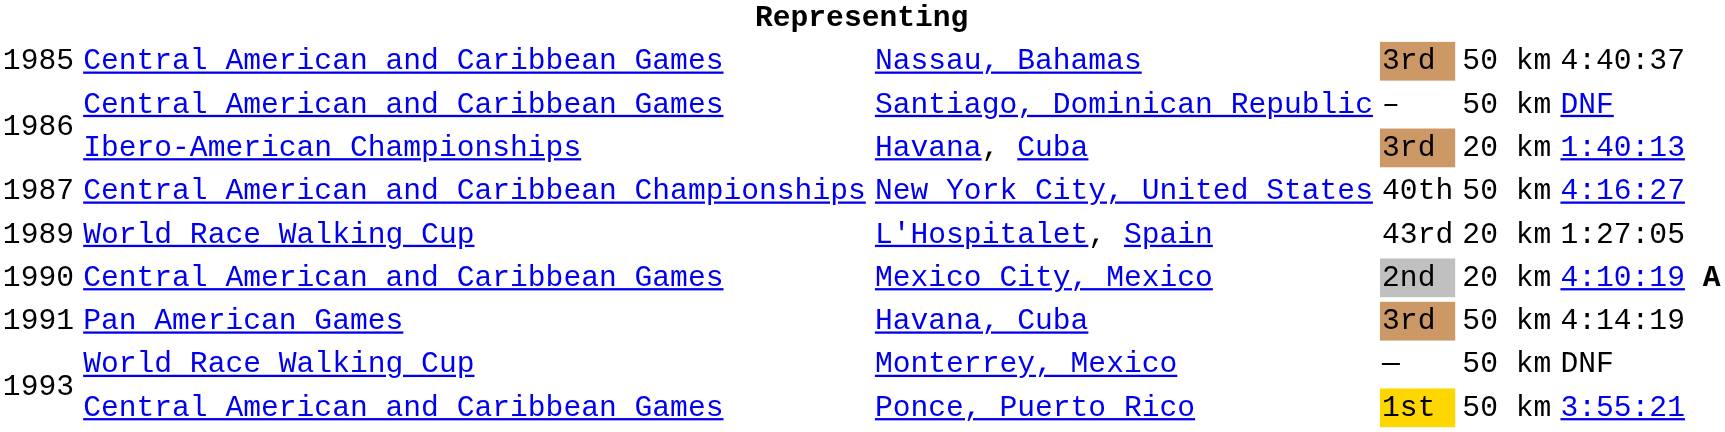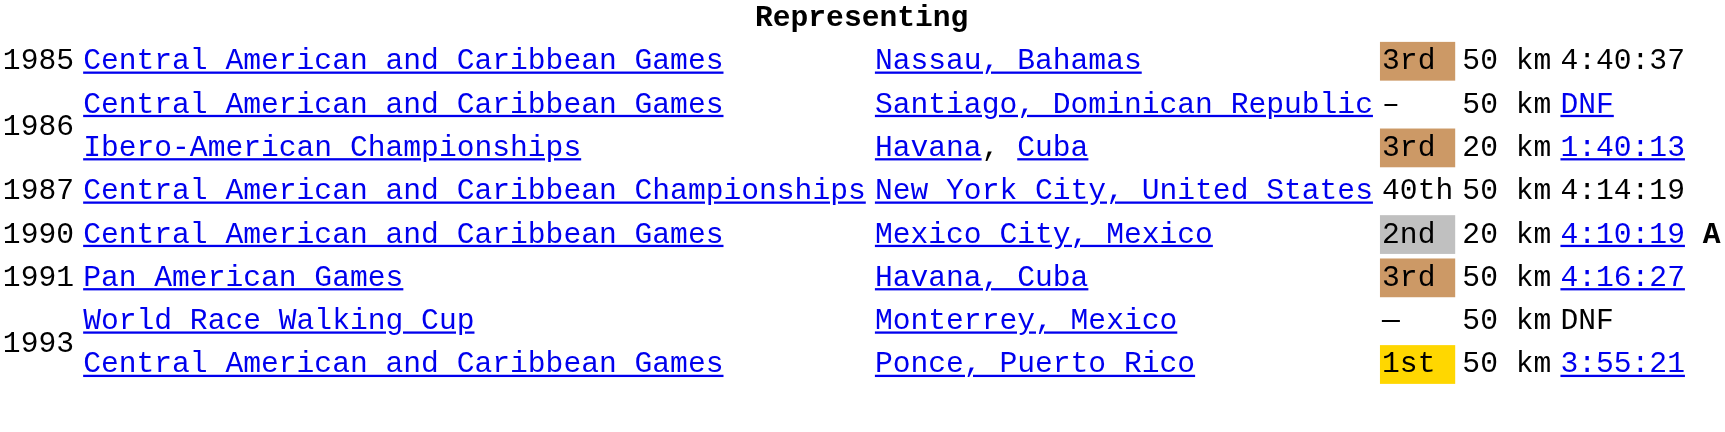New York City, United States | column 6: 4:16:27 -> 4:14:19
- row: 1989 | World Race Walking Cup | L'Hospitalet, Spain | 43rd | 20 km | 1:27:05
1991 / Havana, Cuba | column 6: 4:14:19 -> 4:16:27
